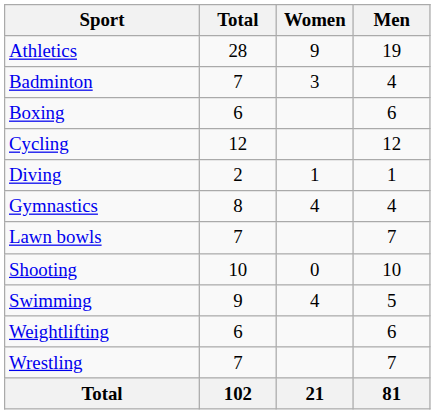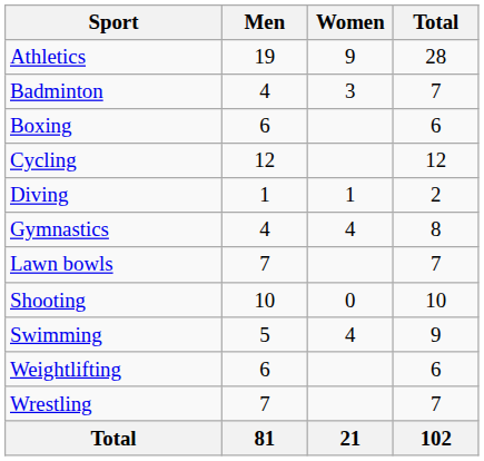columns swapped: Men <-> Total
